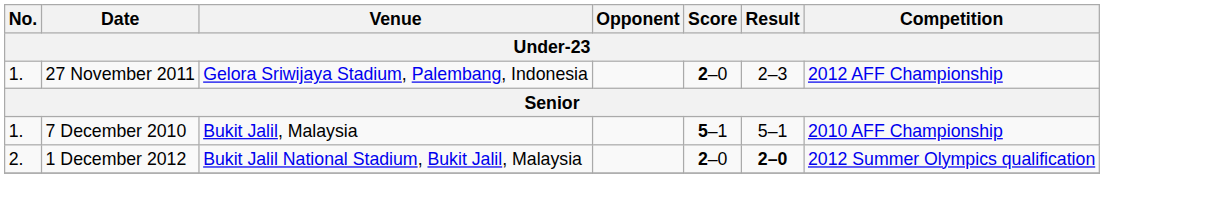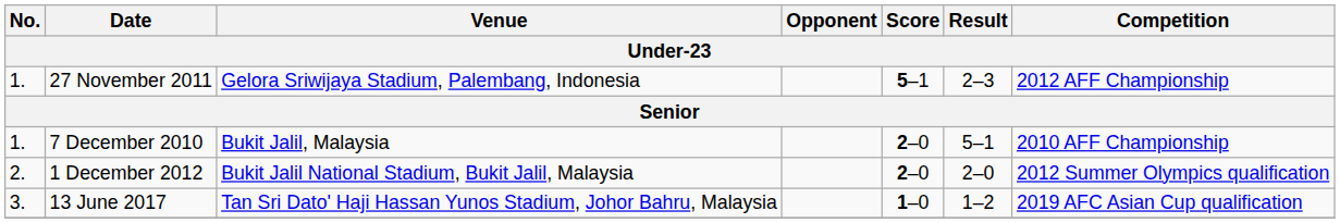27 November 2011 | Score: 2–0 -> 5–1
7 December 2010 | Score: 5–1 -> 2–0
1 December 2012 | Result: bold -> normal
+ row: 3. | 13 June 2017 | Tan Sri Dato' Haji Hassan Yunos Stadium, Johor Bahru, Malaysia | 1–0 | 1–2 | 2019 AFC Asian Cup qualification
